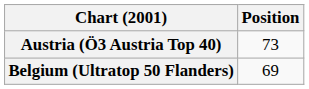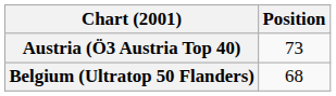Belgium (Ultratop 50 Flanders) | Position: 69 -> 68
